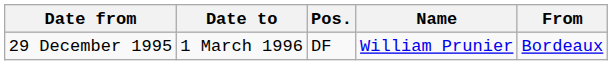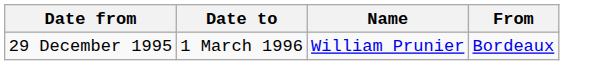- column: Pos. | DF
